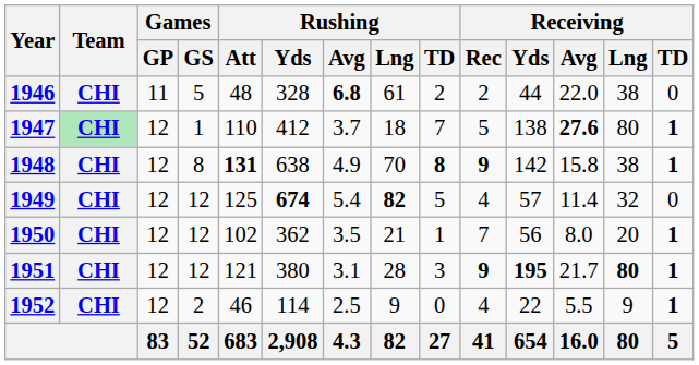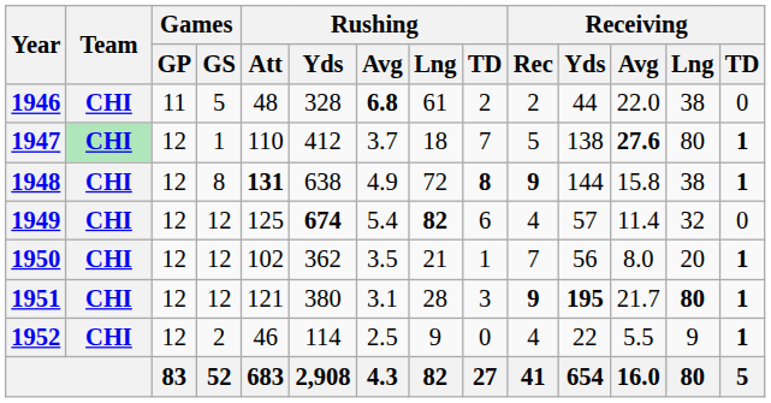1948 | Rushing / Lng: 70 -> 72
1948 | Receiving / Yds: 142 -> 144
1949 | Rushing / TD: 5 -> 6
